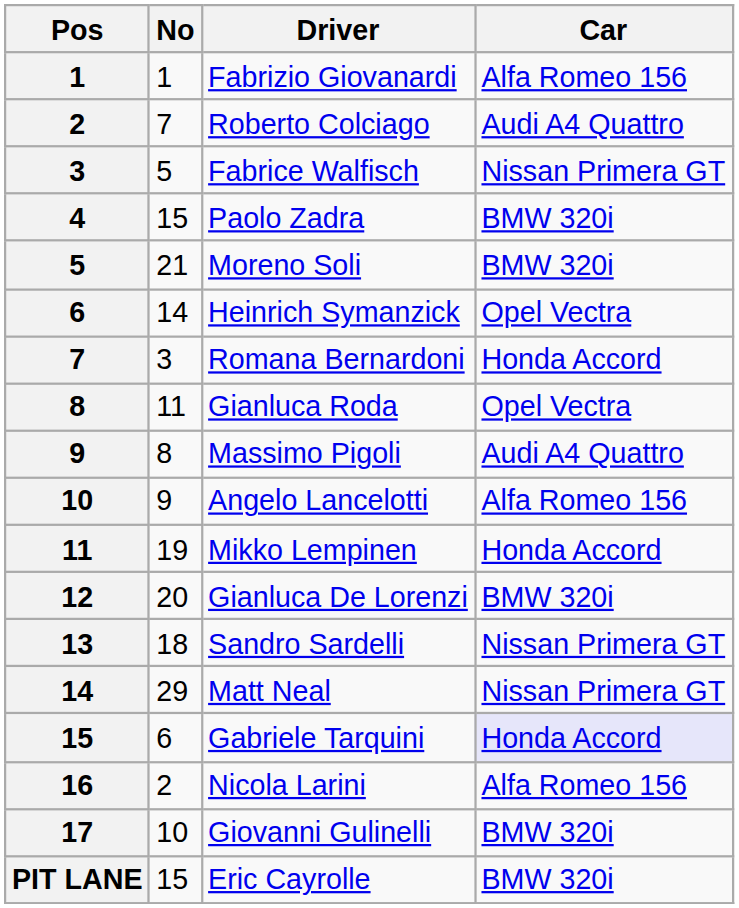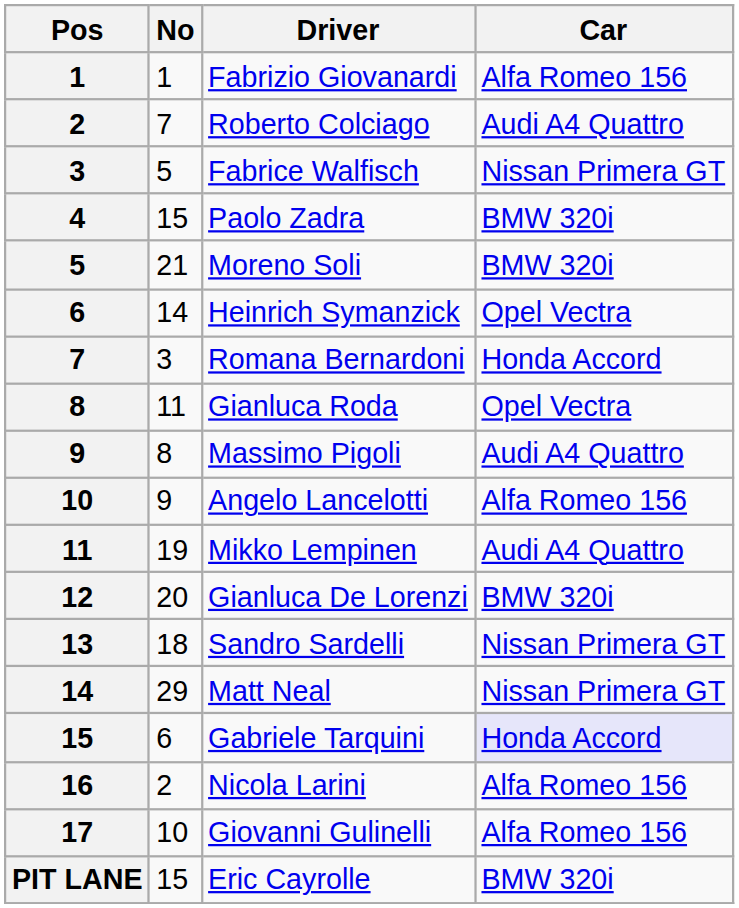Mikko Lempinen | Car: Honda Accord -> Audi A4 Quattro
Giovanni Gulinelli | Car: BMW 320i -> Alfa Romeo 156
